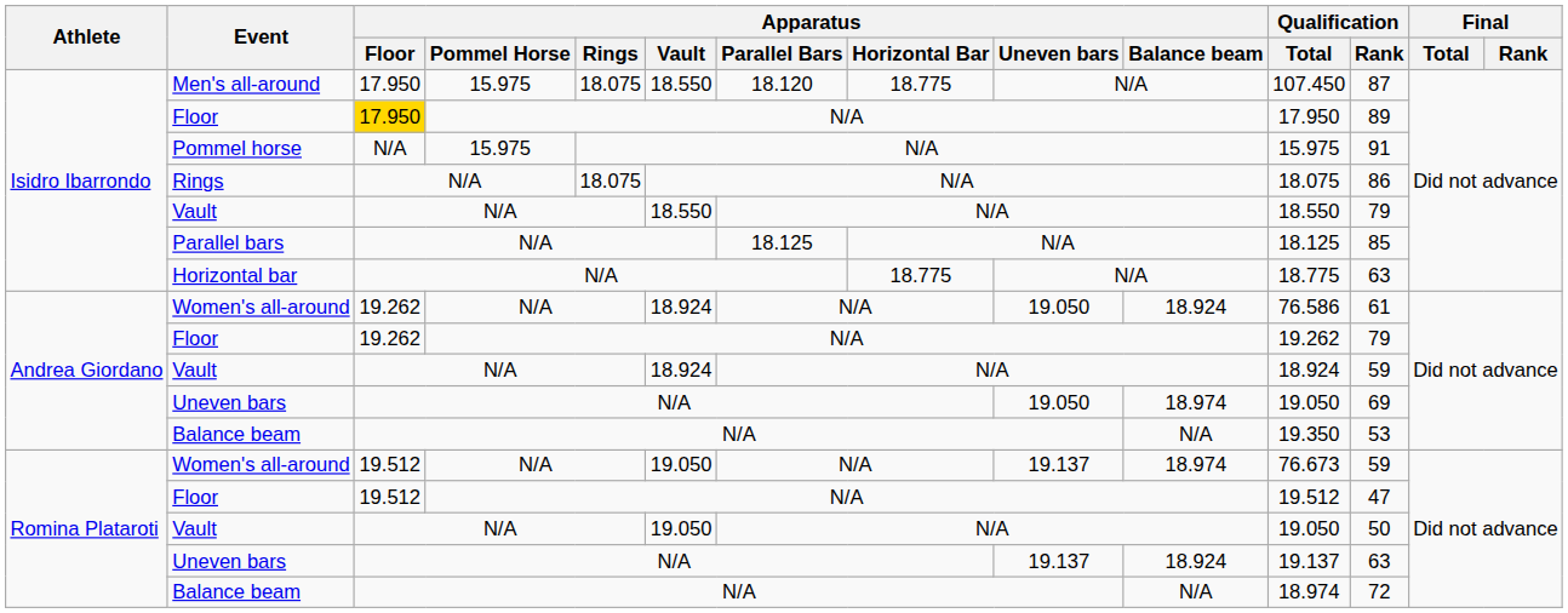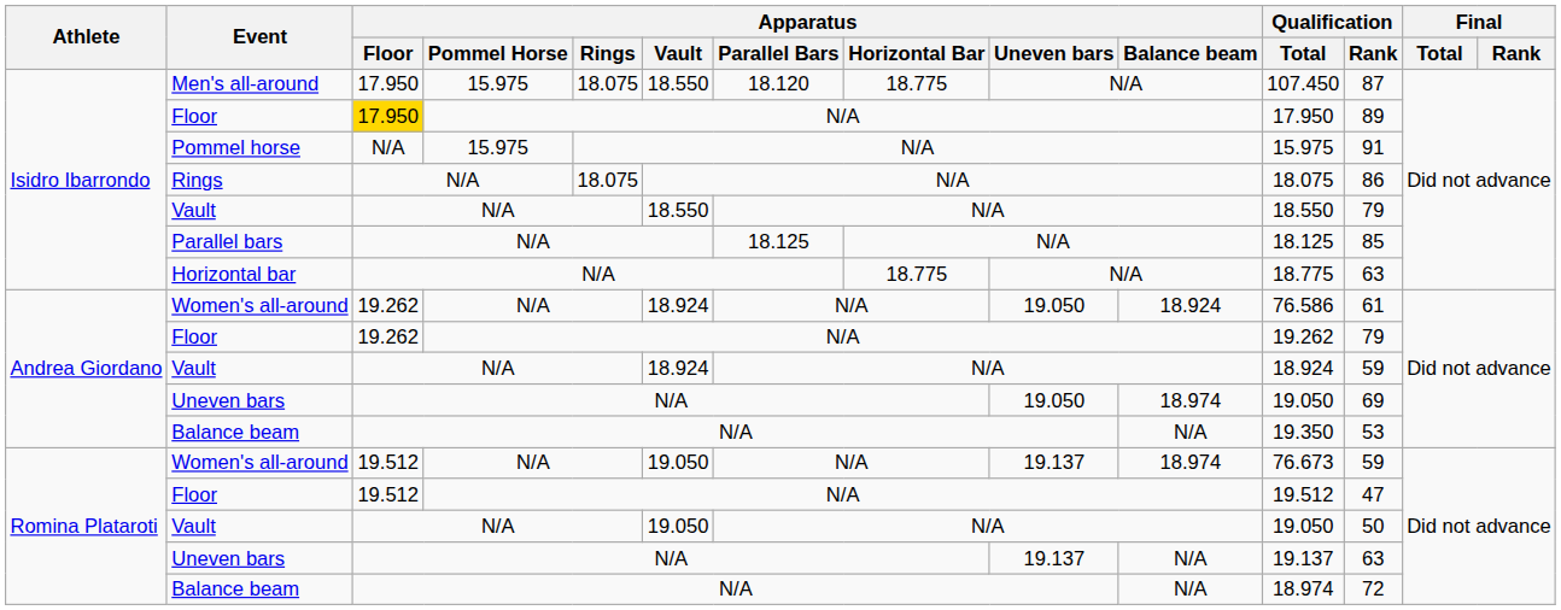Romina Plataroti / Uneven bars | Apparatus / Balance beam: 18.924 -> N/A
